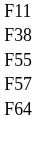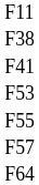+ row: F41
+ row: F53
